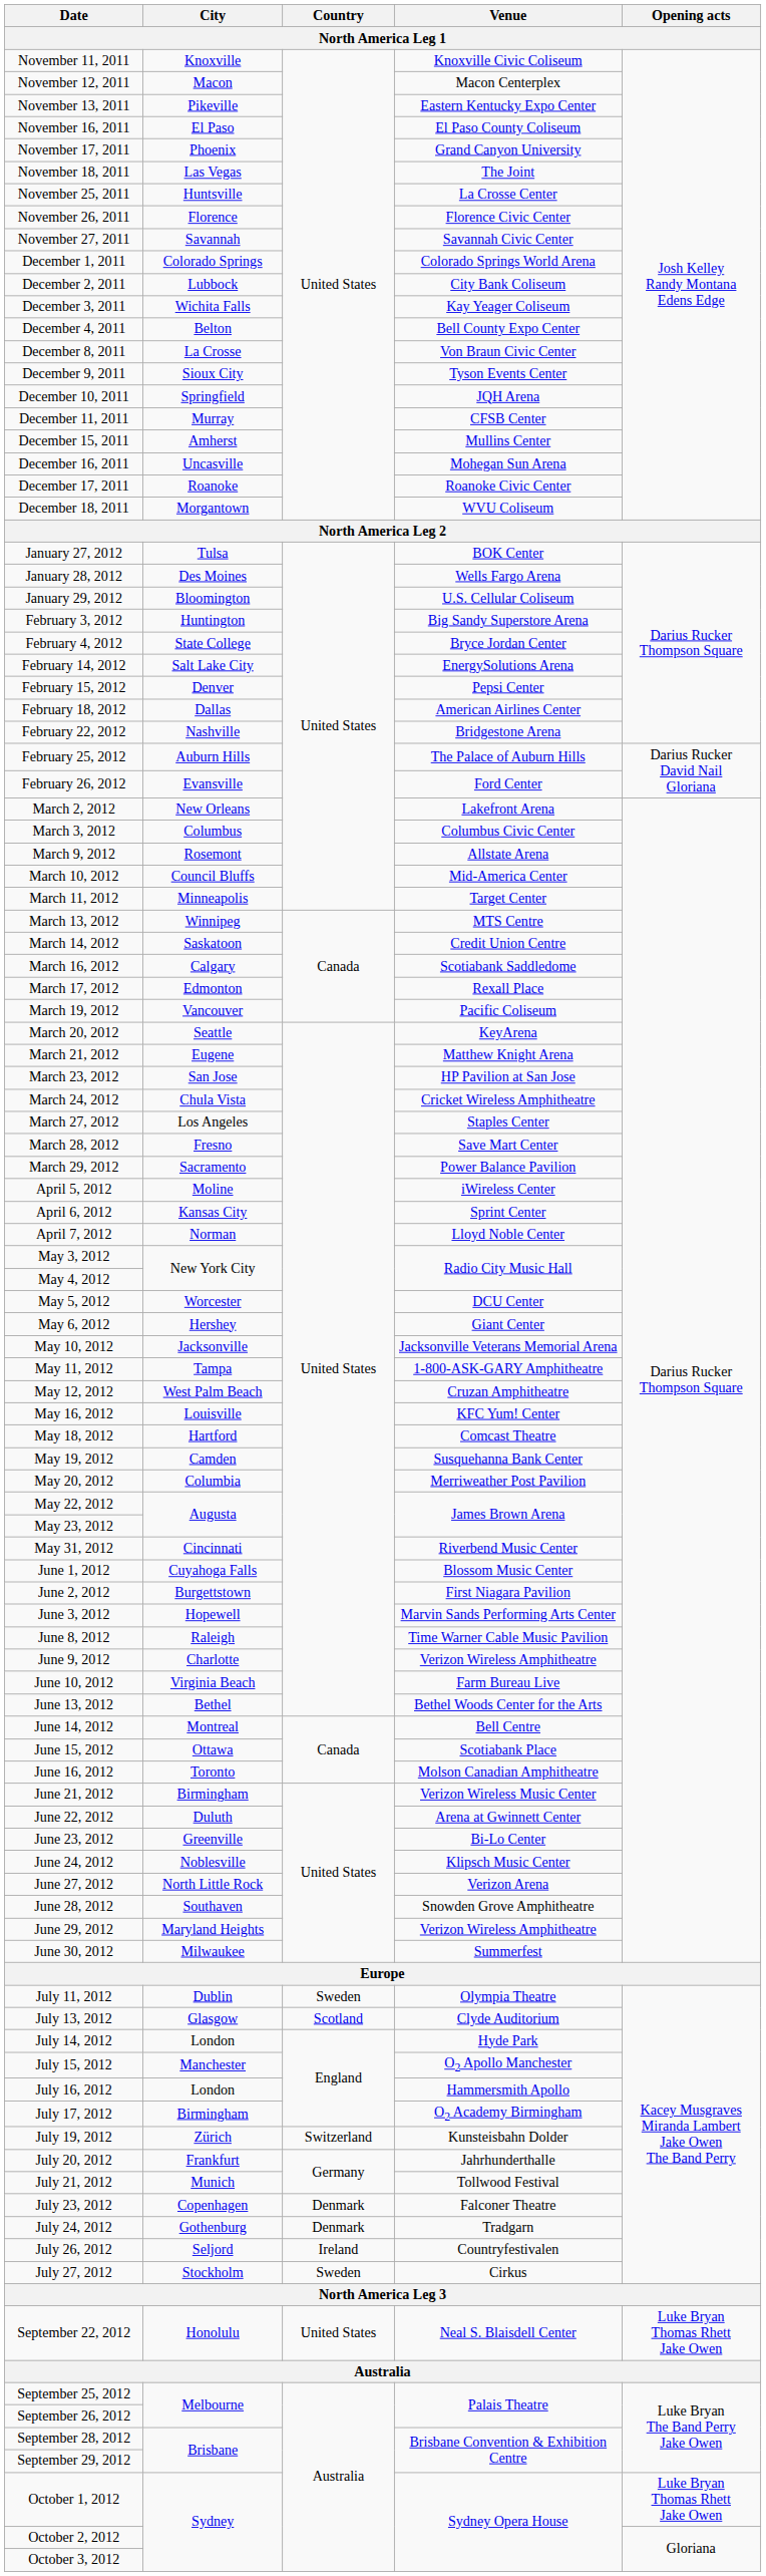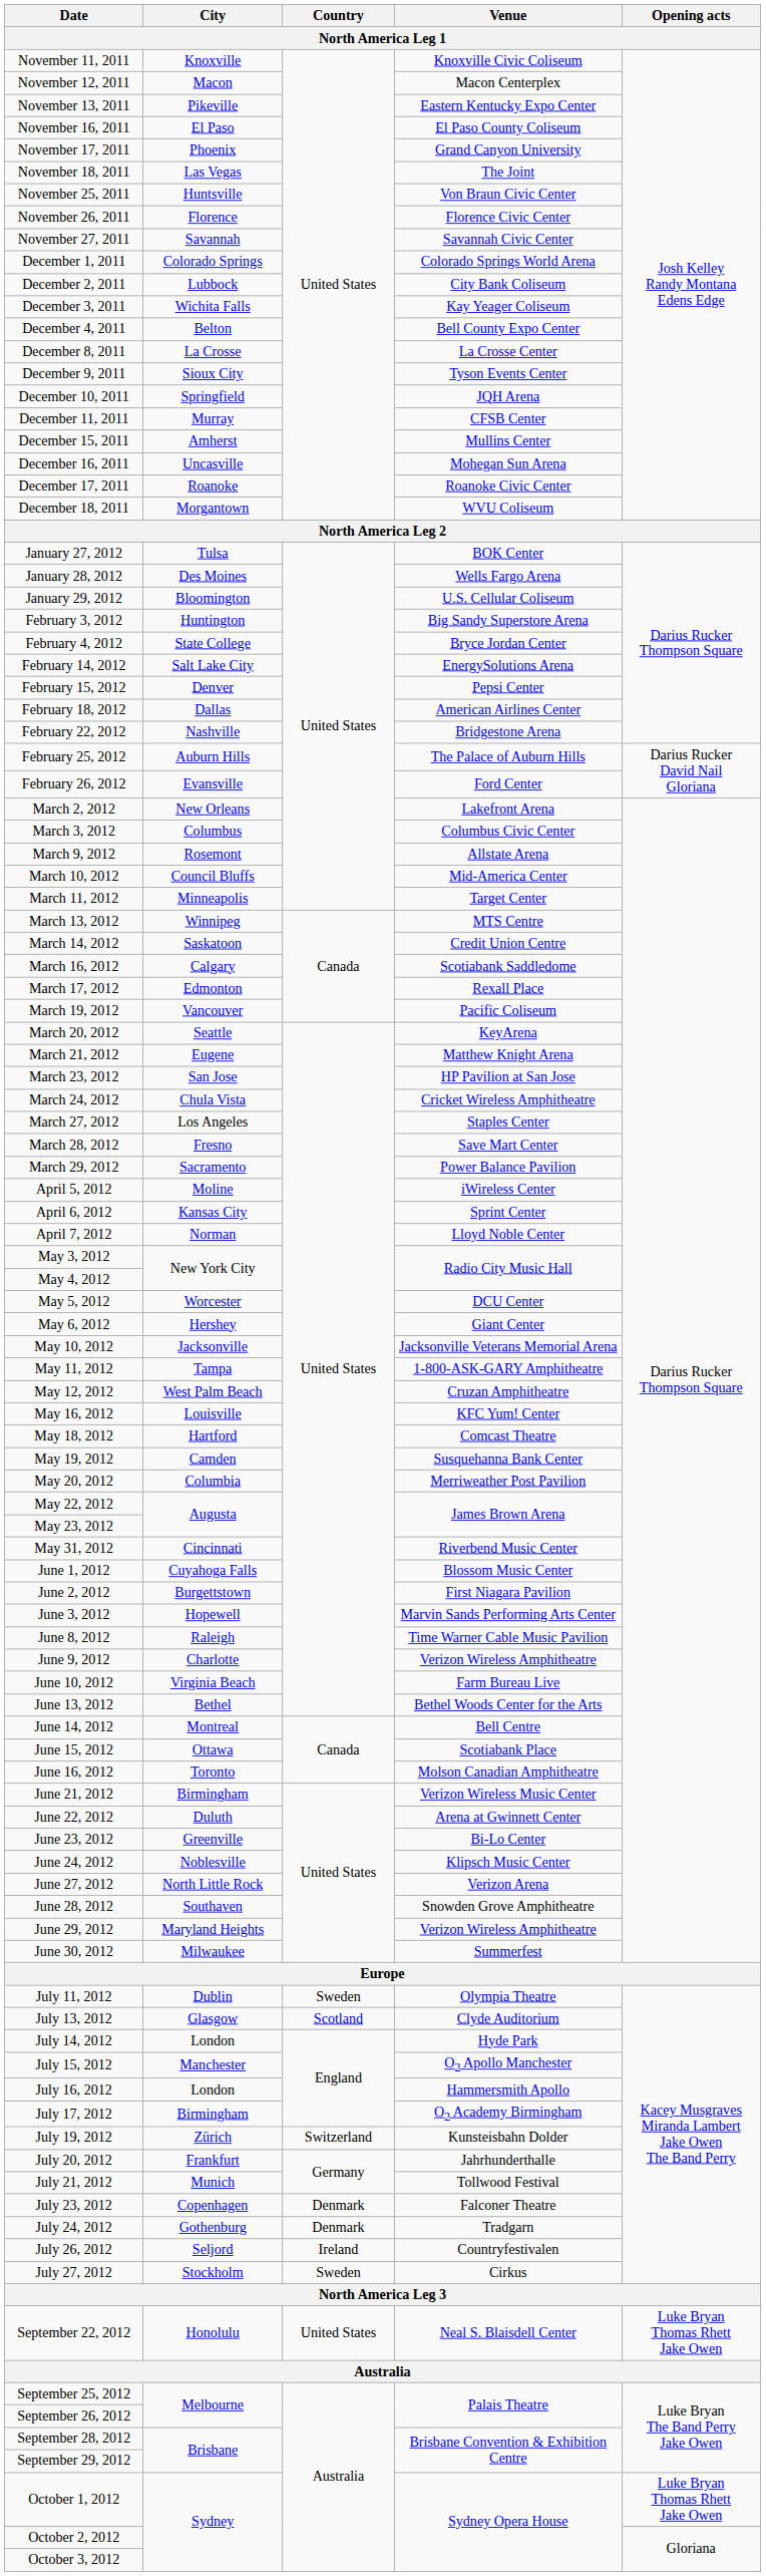November 25, 2011 | Venue: La Crosse Center -> Von Braun Civic Center
December 8, 2011 | Venue: Von Braun Civic Center -> La Crosse Center
